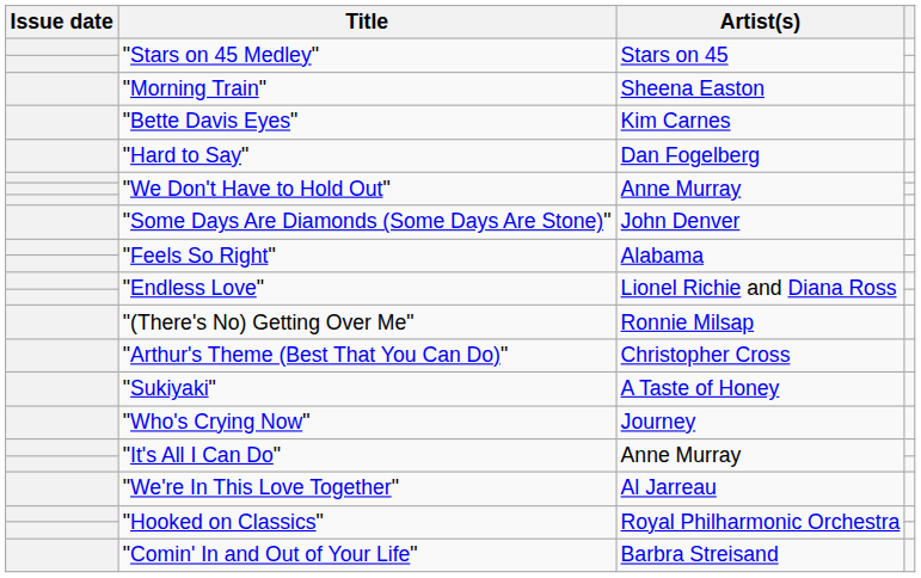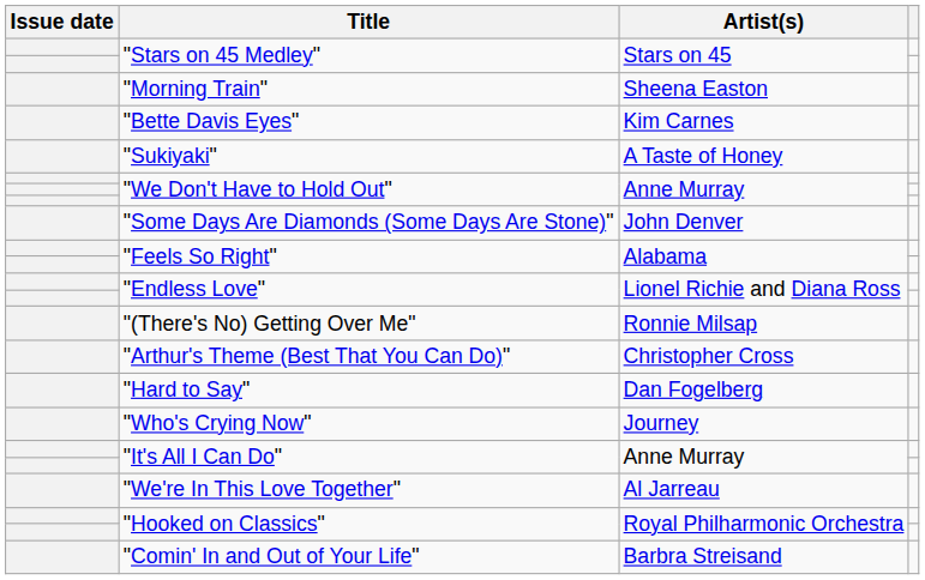rows swapped: "Sukiyaki" <-> "Hard to Say"
